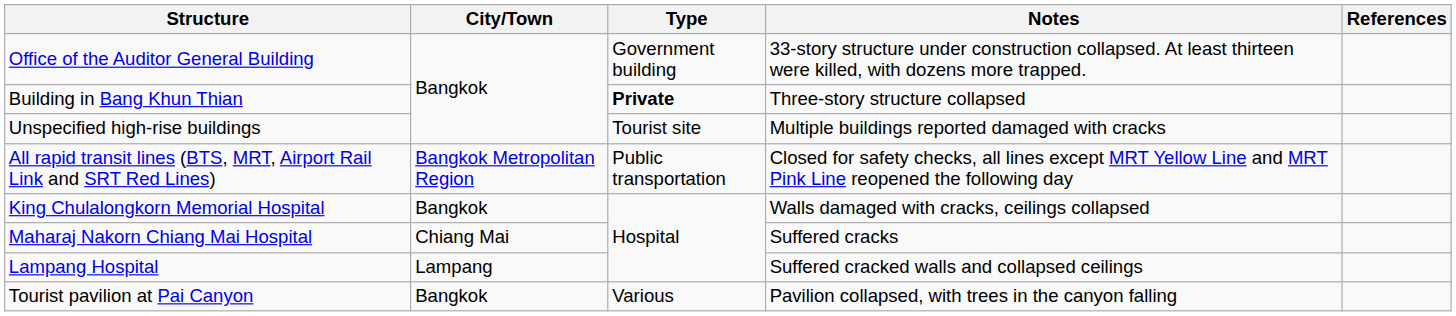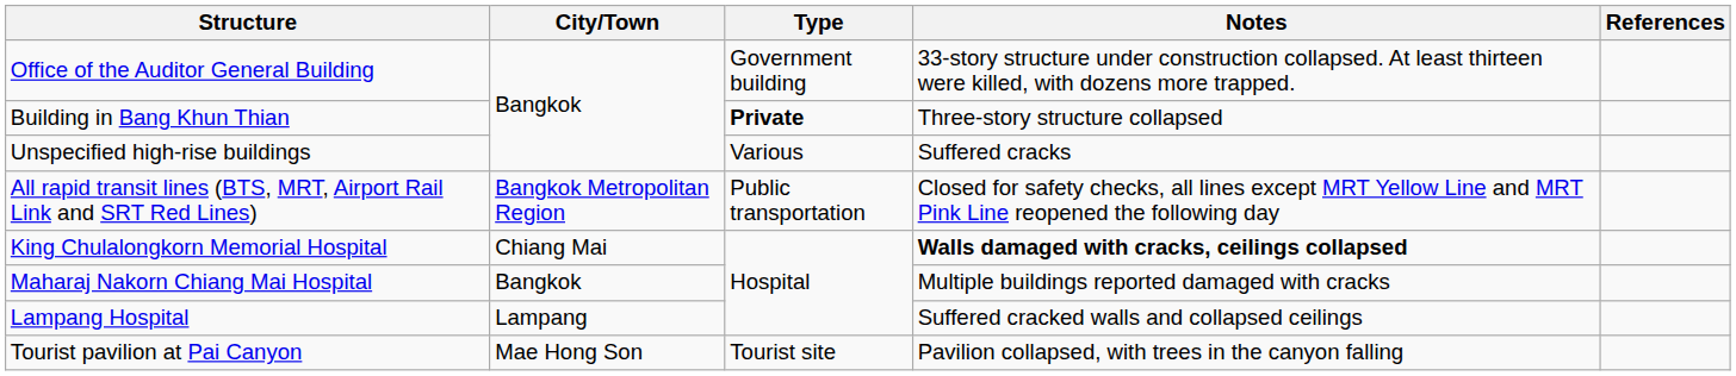Unspecified high-rise buildings | Type: Tourist site -> Various
Unspecified high-rise buildings | Notes: Multiple buildings reported damaged with cracks -> Suffered cracks
King Chulalongkorn Memorial Hospital | City/Town: Bangkok -> Chiang Mai
King Chulalongkorn Memorial Hospital | Notes: normal -> bold
Maharaj Nakorn Chiang Mai Hospital | City/Town: Chiang Mai -> Bangkok
Maharaj Nakorn Chiang Mai Hospital | Notes: Suffered cracks -> Multiple buildings reported damaged with cracks
Tourist pavilion at Pai Canyon | City/Town: Bangkok -> Mae Hong Son
Tourist pavilion at Pai Canyon | Type: Various -> Tourist site
